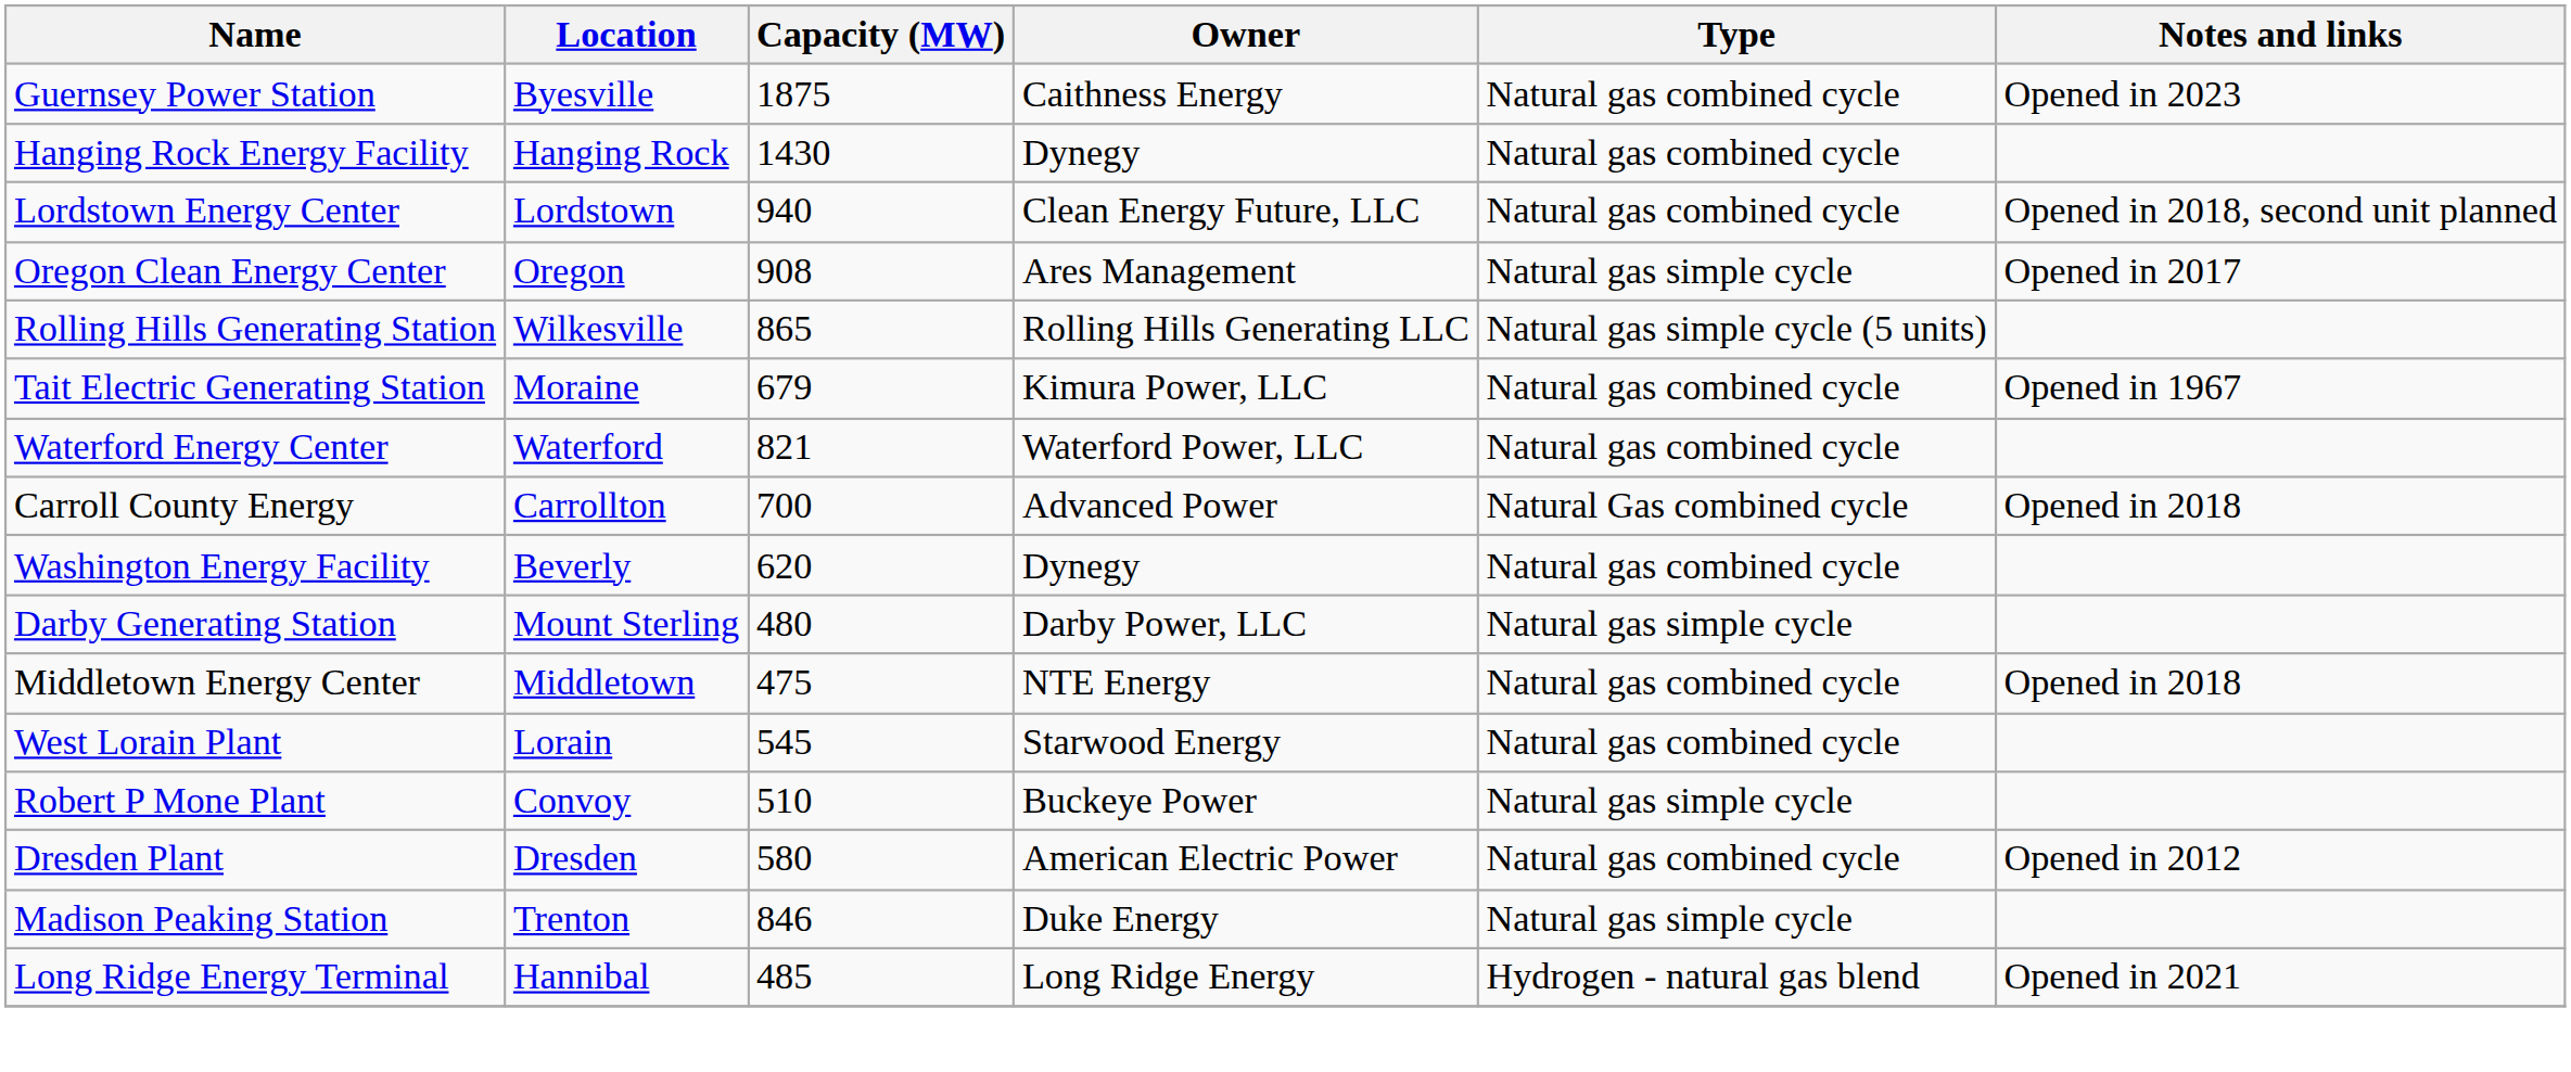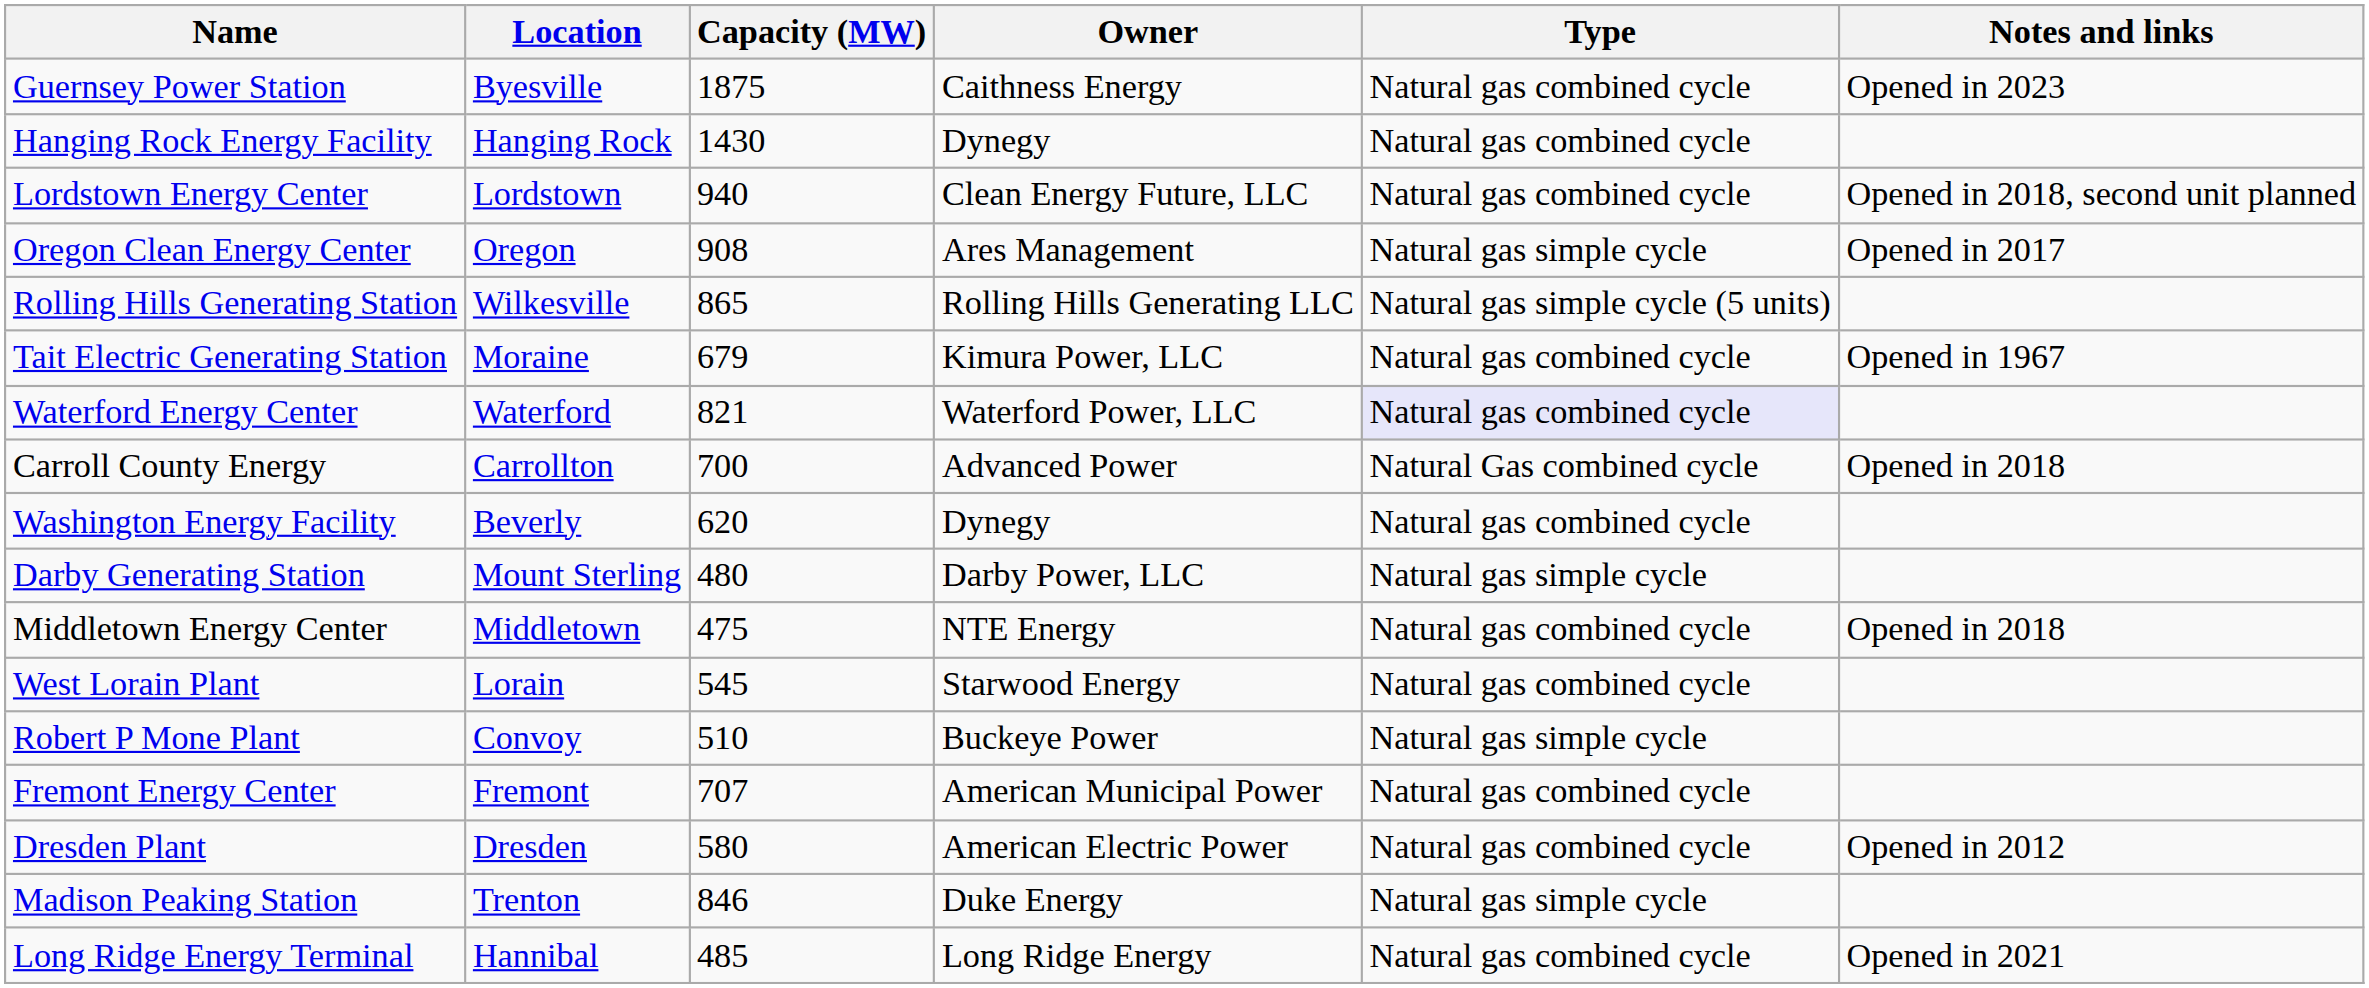Waterford Energy Center | Type: no background -> lavender background
+ row: Fremont Energy Center | Fremont | 707 | American Municipal Power | Natural gas combined cycle
Long Ridge Energy Terminal | Type: Hydrogen - natural gas blend -> Natural gas combined cycle
